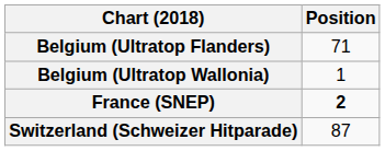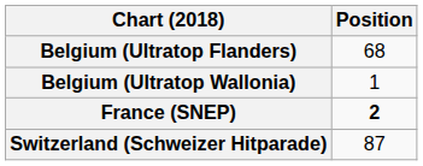Belgium (Ultratop Flanders) | Position: 71 -> 68
